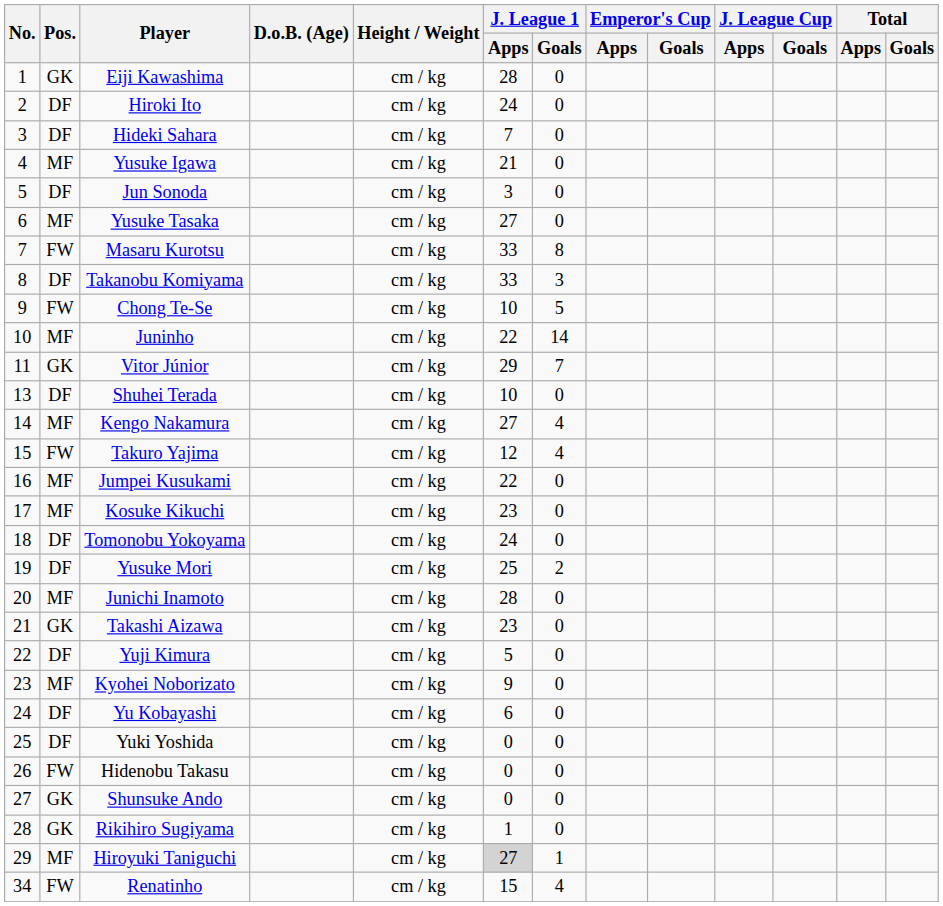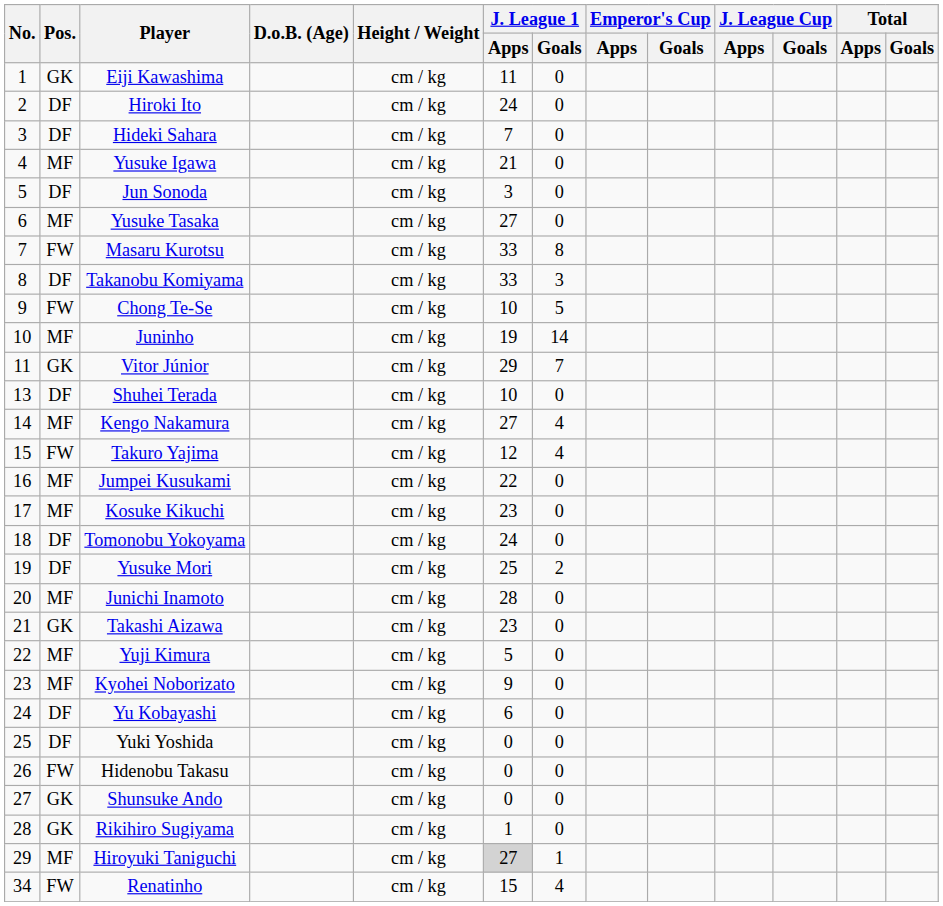Eiji Kawashima | J. League 1 / Apps: 28 -> 11
Juninho | J. League 1 / Apps: 22 -> 19
Yuji Kimura | Pos.: DF -> MF
